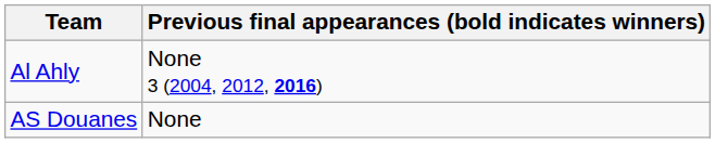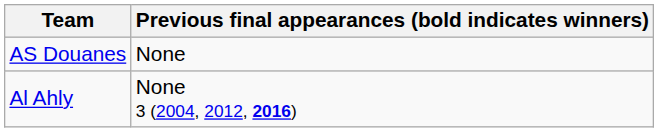rows swapped: Al Ahly <-> AS Douanes
